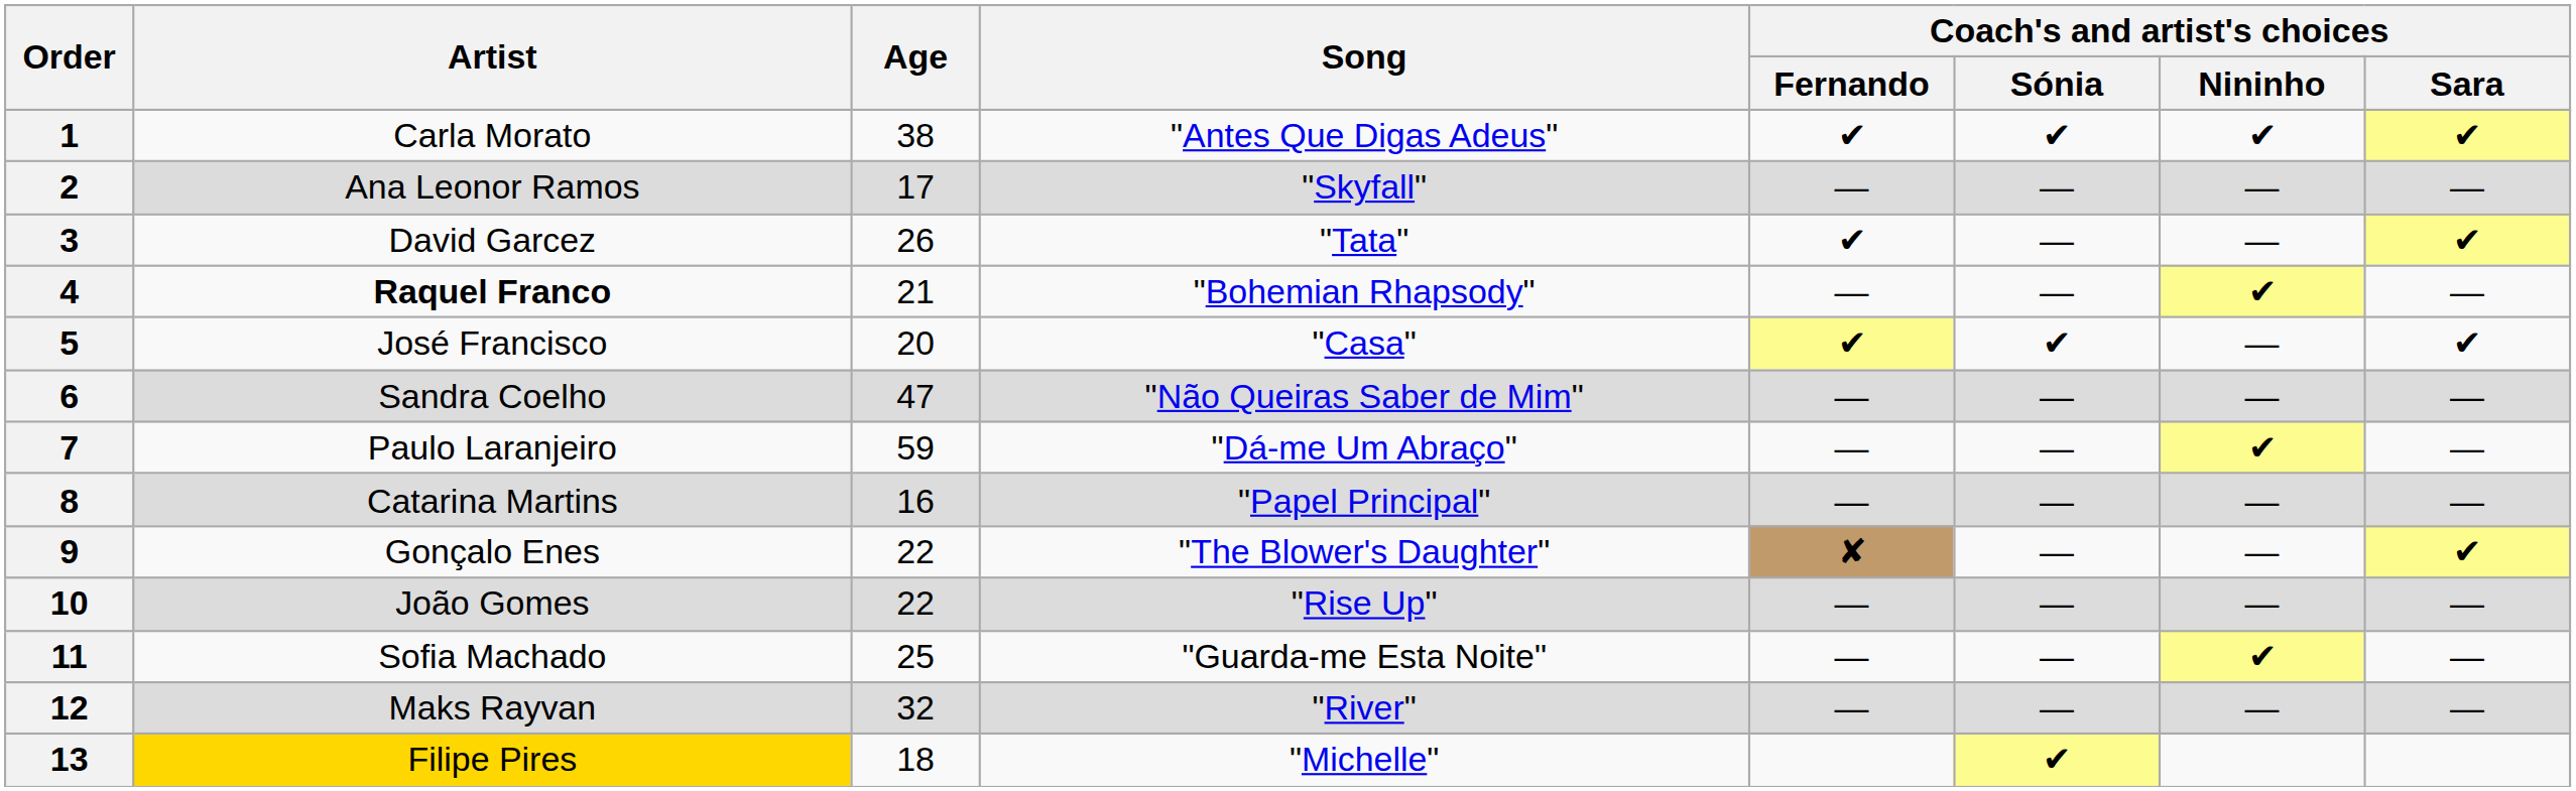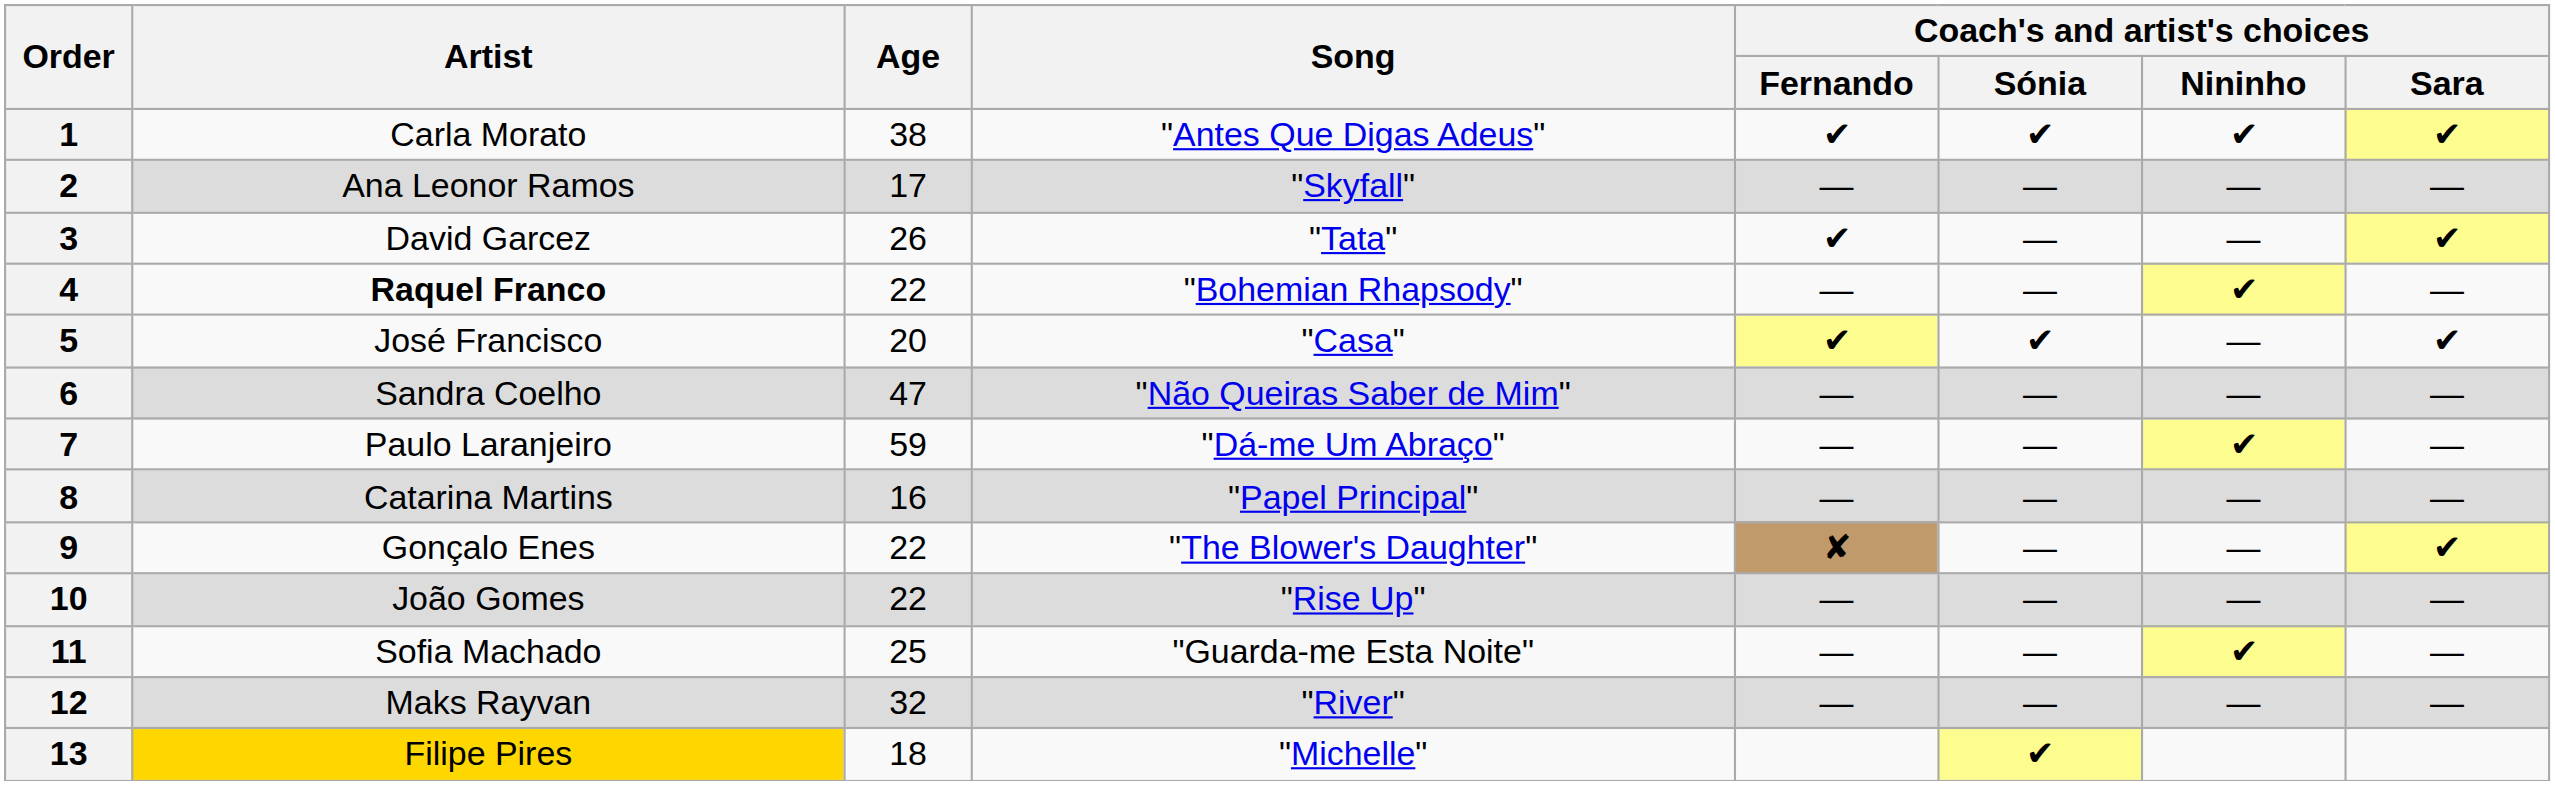4 | Age: 21 -> 22
